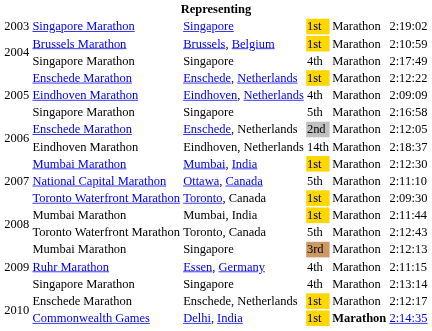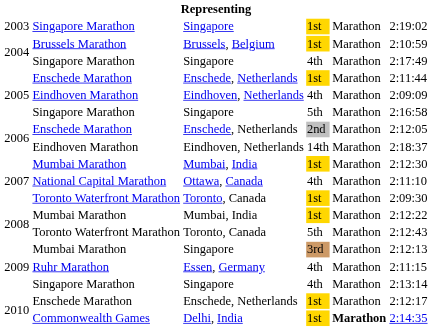2005 / Enschede Marathon | column 6: 2:12:22 -> 2:11:44
National Capital Marathon | column 4: 5th -> 4th
2008 / Mumbai Marathon | column 6: 2:11:44 -> 2:12:22
